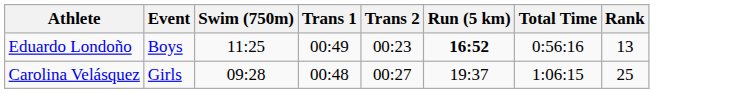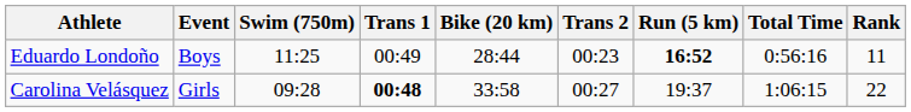+ column: Bike (20 km) | 28:44 | 33:58
Eduardo Londoño | Rank: 13 -> 11
Carolina Velásquez | Trans 1: normal -> bold
Carolina Velásquez | Rank: 25 -> 22
